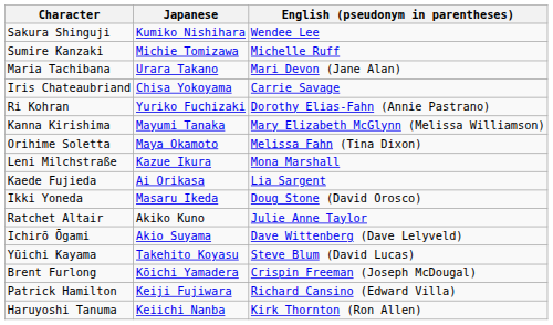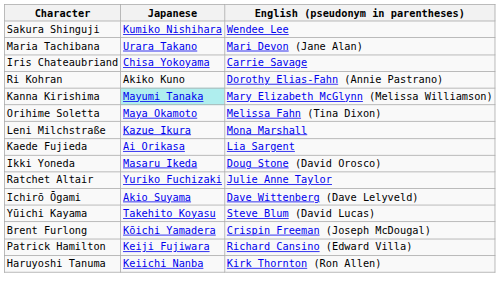- row: Sumire Kanzaki | Michie Tomizawa | Michelle Ruff
Ri Kohran | Japanese: Yuriko Fuchizaki -> Akiko Kuno
Kanna Kirishima | Japanese: no background -> paleturquoise background
Ratchet Altair | Japanese: Akiko Kuno -> Yuriko Fuchizaki
